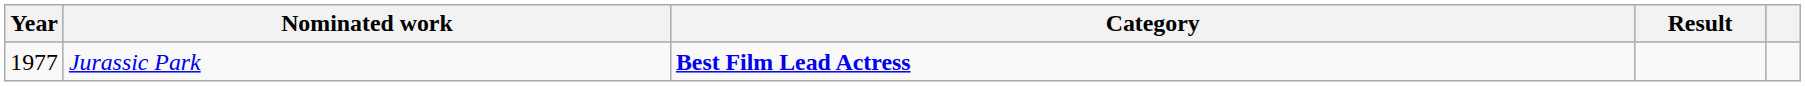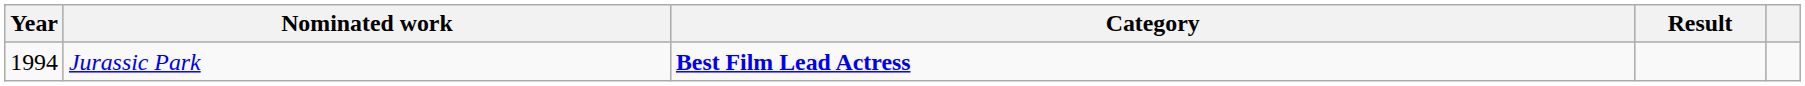Jurassic Park | Year: 1977 -> 1994
